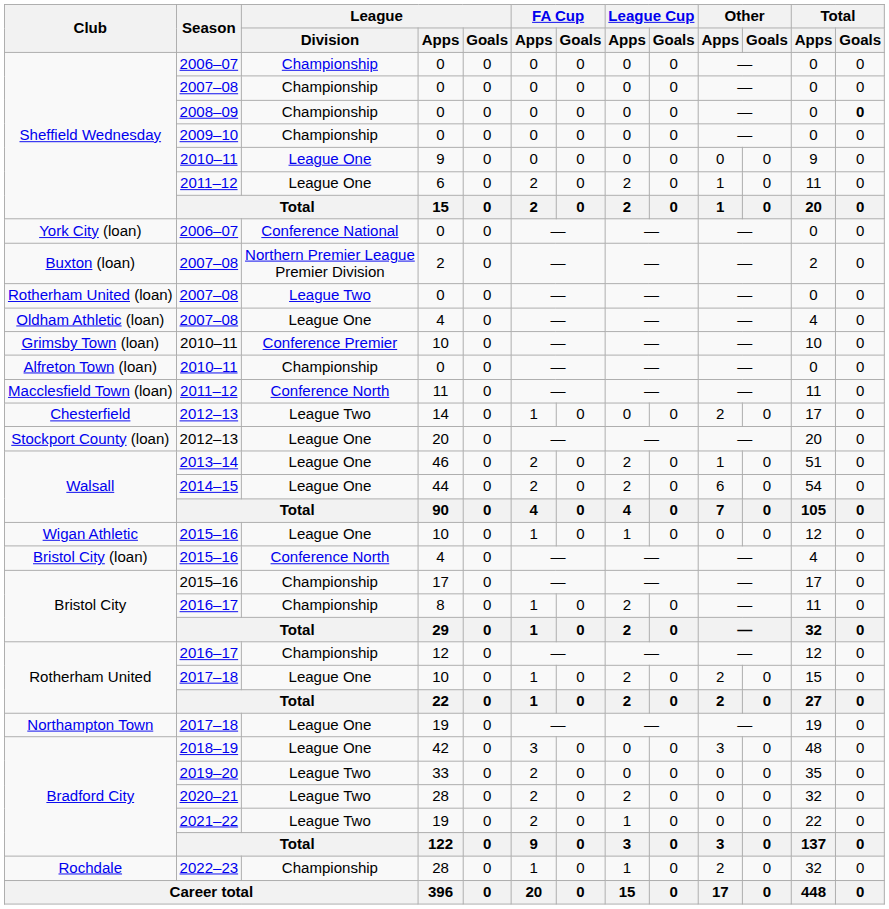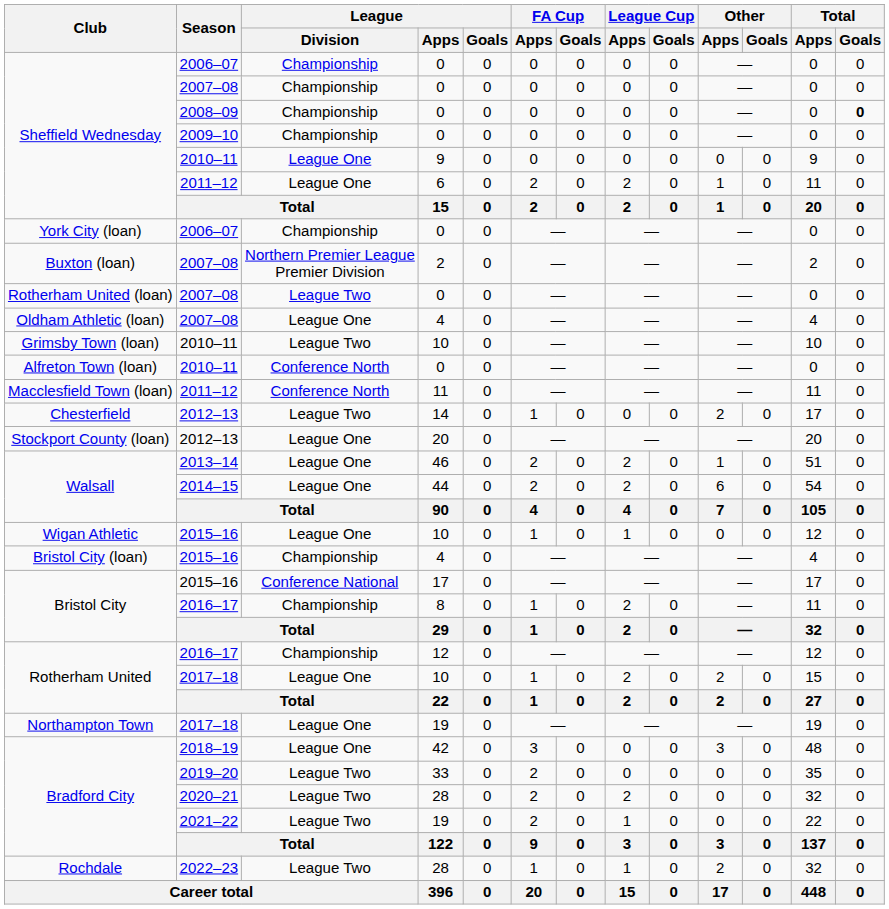York City (loan) | League / Division: Conference National -> Championship
Grimsby Town (loan) | League / Division: Conference Premier -> League Two
Alfreton Town (loan) | League / Division: Championship -> Conference North
Bristol City (loan) | League / Division: Conference North -> Championship
Bristol City / 2015–16 | League / Division: Championship -> Conference National
Rochdale | League / Division: Championship -> League Two
